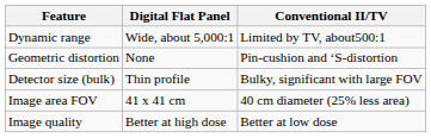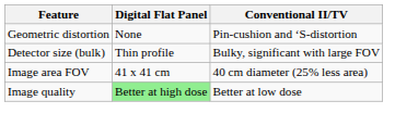- row: Dynamic range | Wide, about 5,000:1 | Limited by TV, about500:1
Image quality | Digital Flat Panel: no background -> lightgreen background
